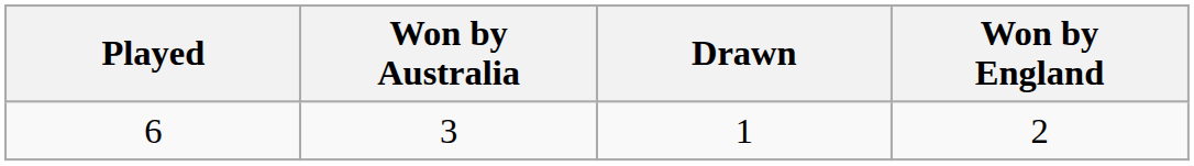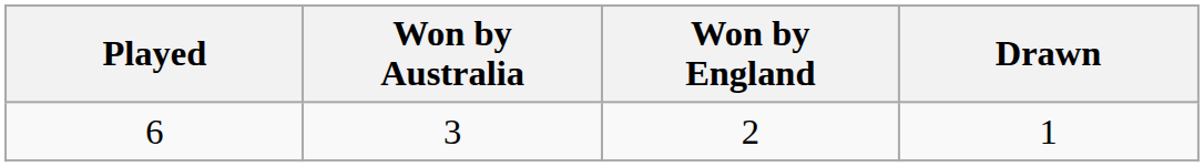columns swapped: Won by England <-> Drawn
